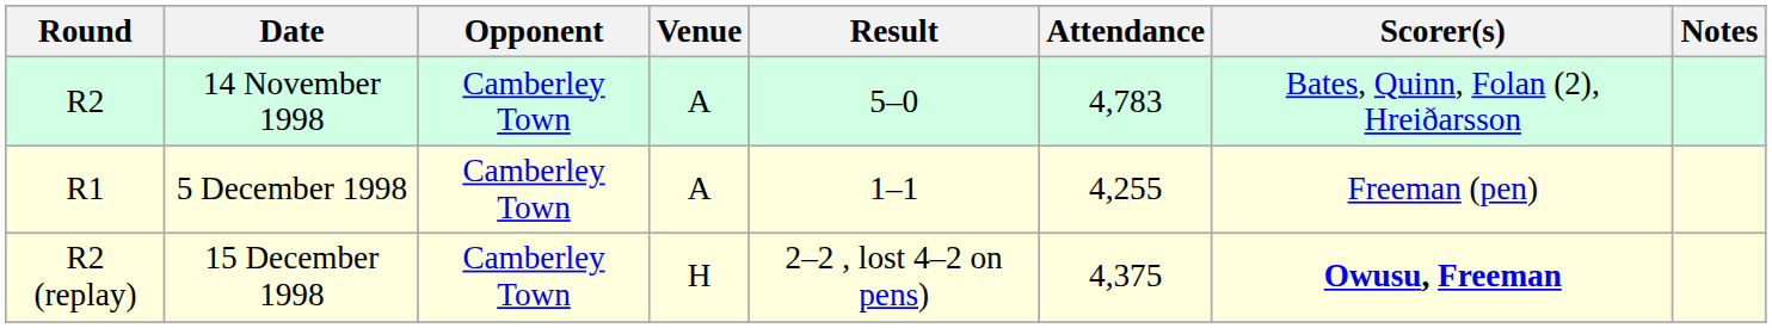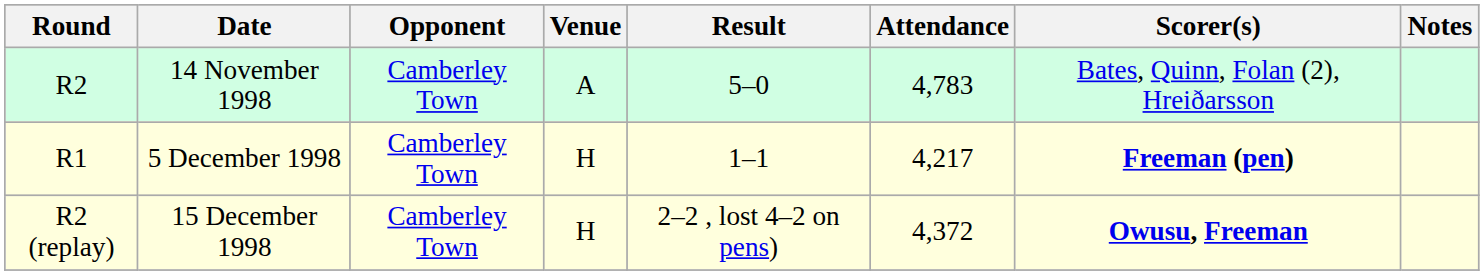5 December 1998 | Venue: A -> H
5 December 1998 | Attendance: 4,255 -> 4,217
5 December 1998 | Scorer(s): normal -> bold
15 December 1998 | Attendance: 4,375 -> 4,372
